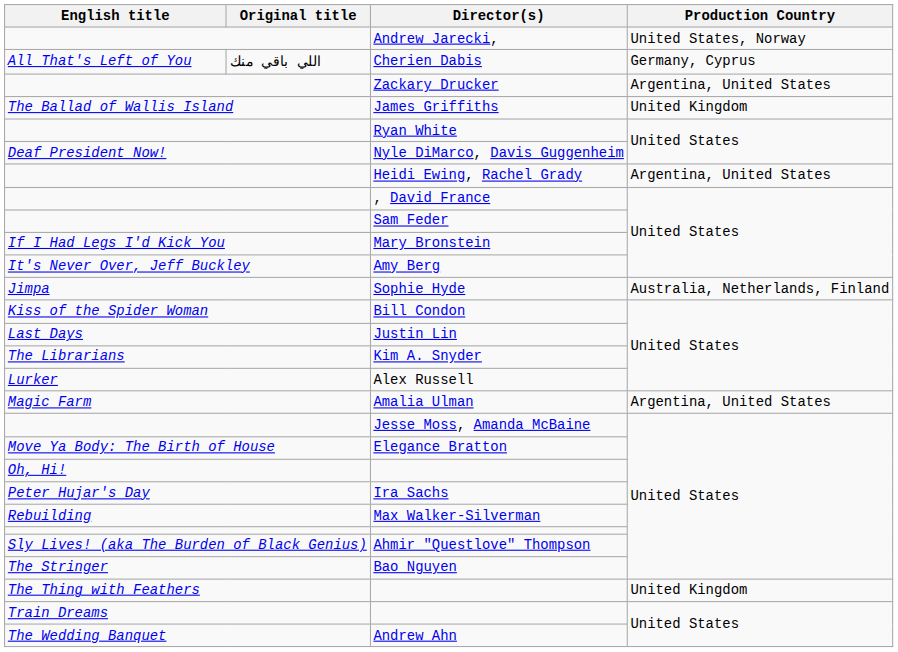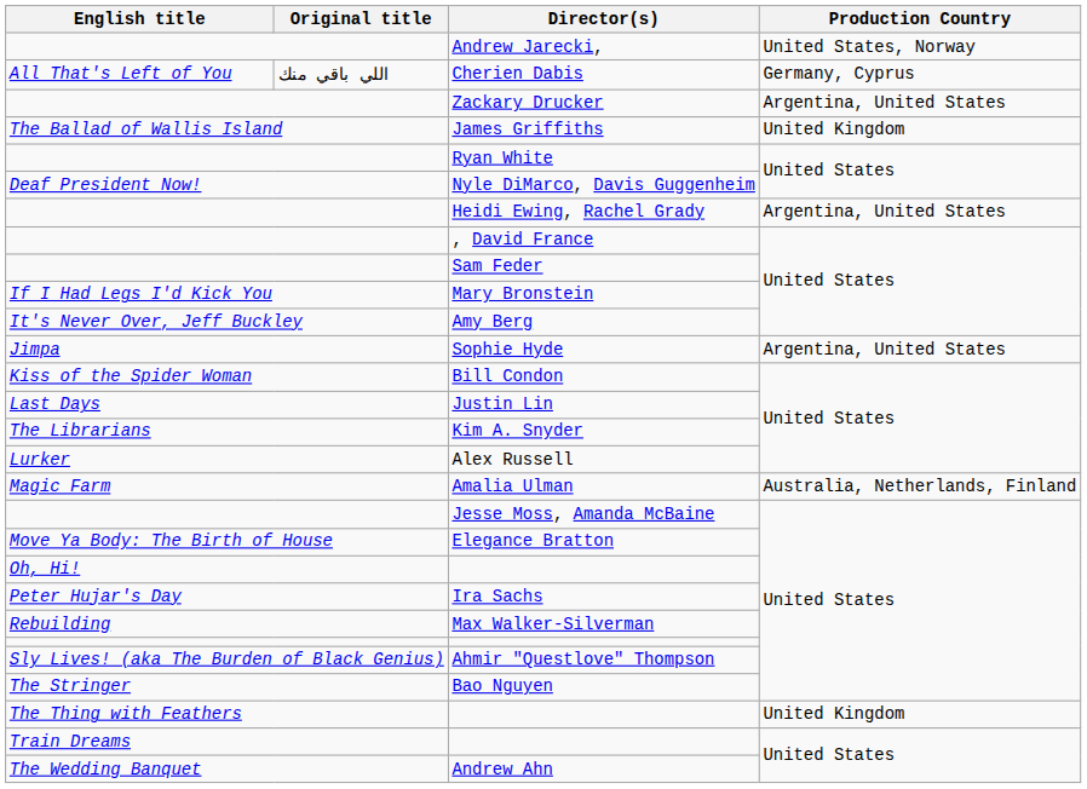Sophie Hyde | Production Country: Australia, Netherlands, Finland -> Argentina, United States
Amalia Ulman | Production Country: Argentina, United States -> Australia, Netherlands, Finland
